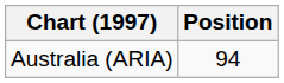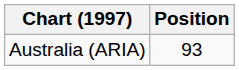Australia (ARIA) | Position: 94 -> 93
